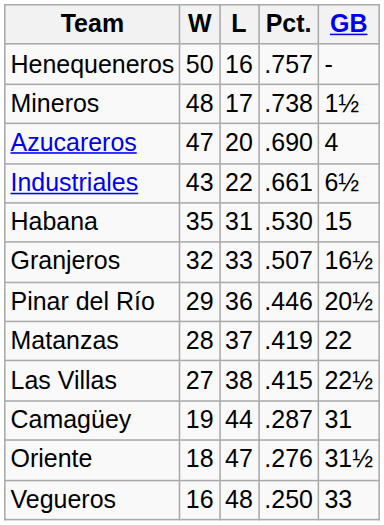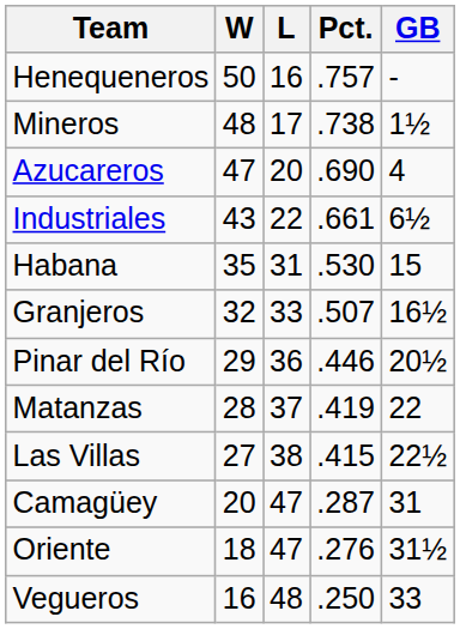Camagüey | W: 19 -> 20
Camagüey | L: 44 -> 47
